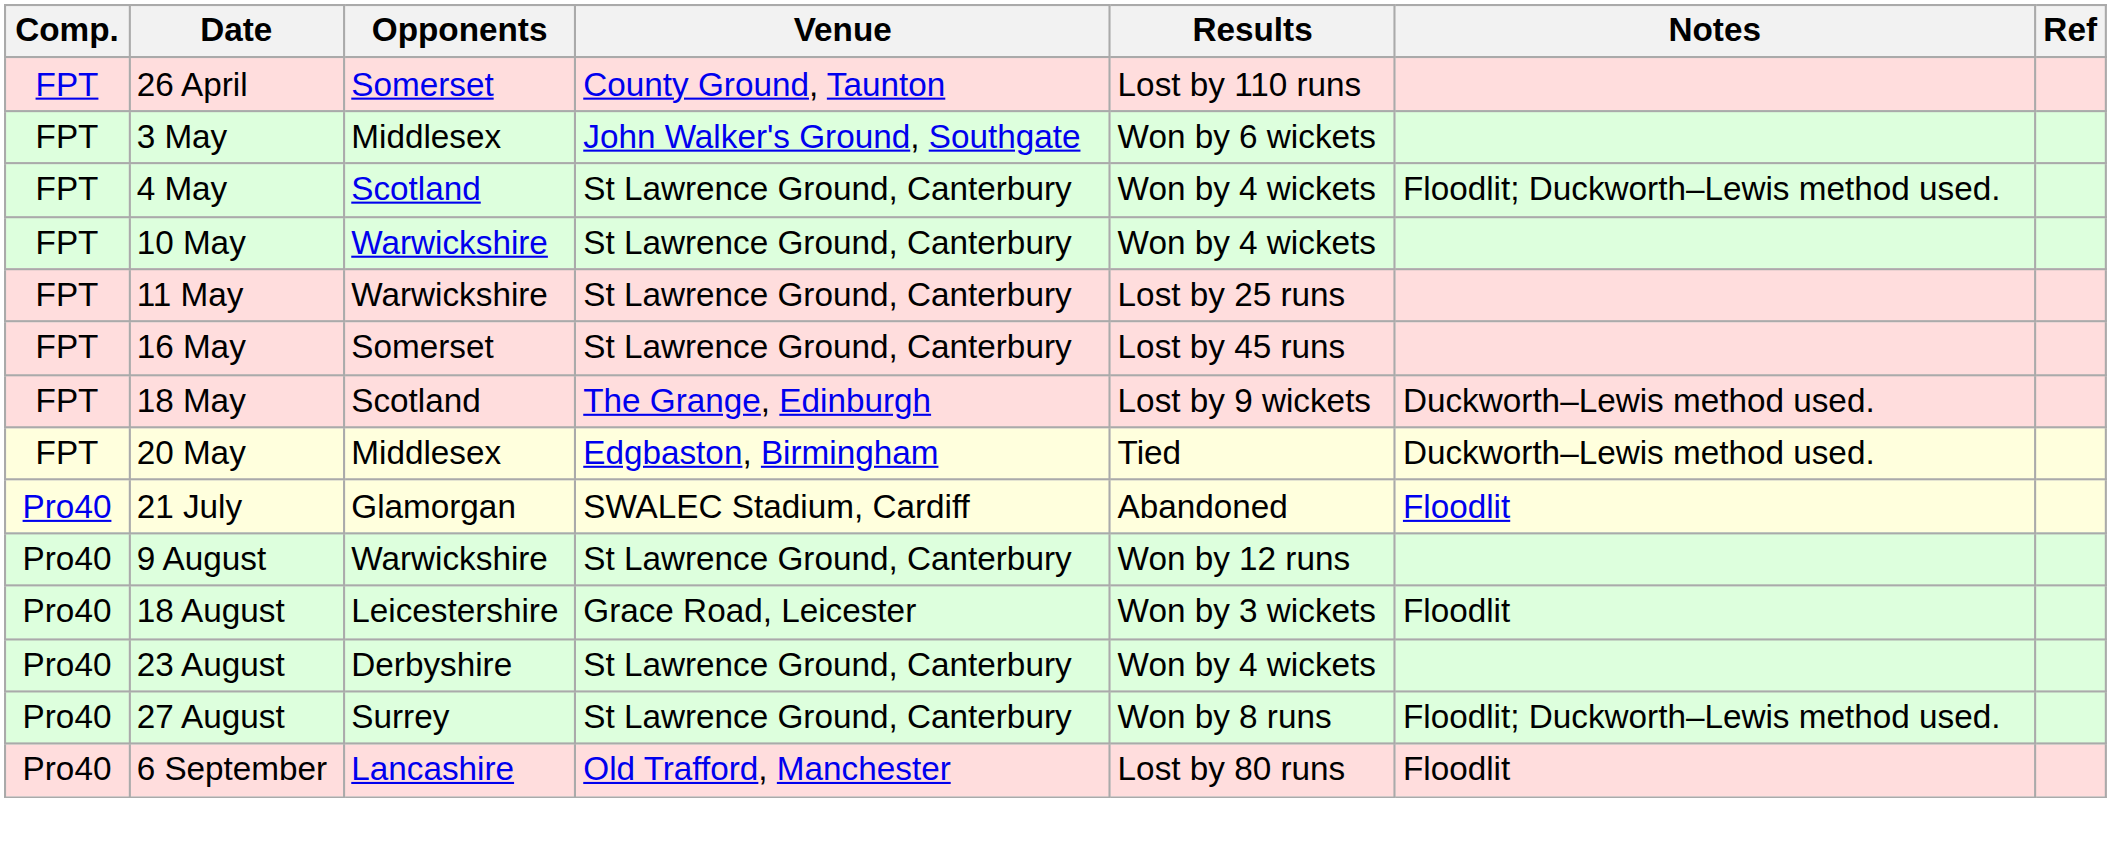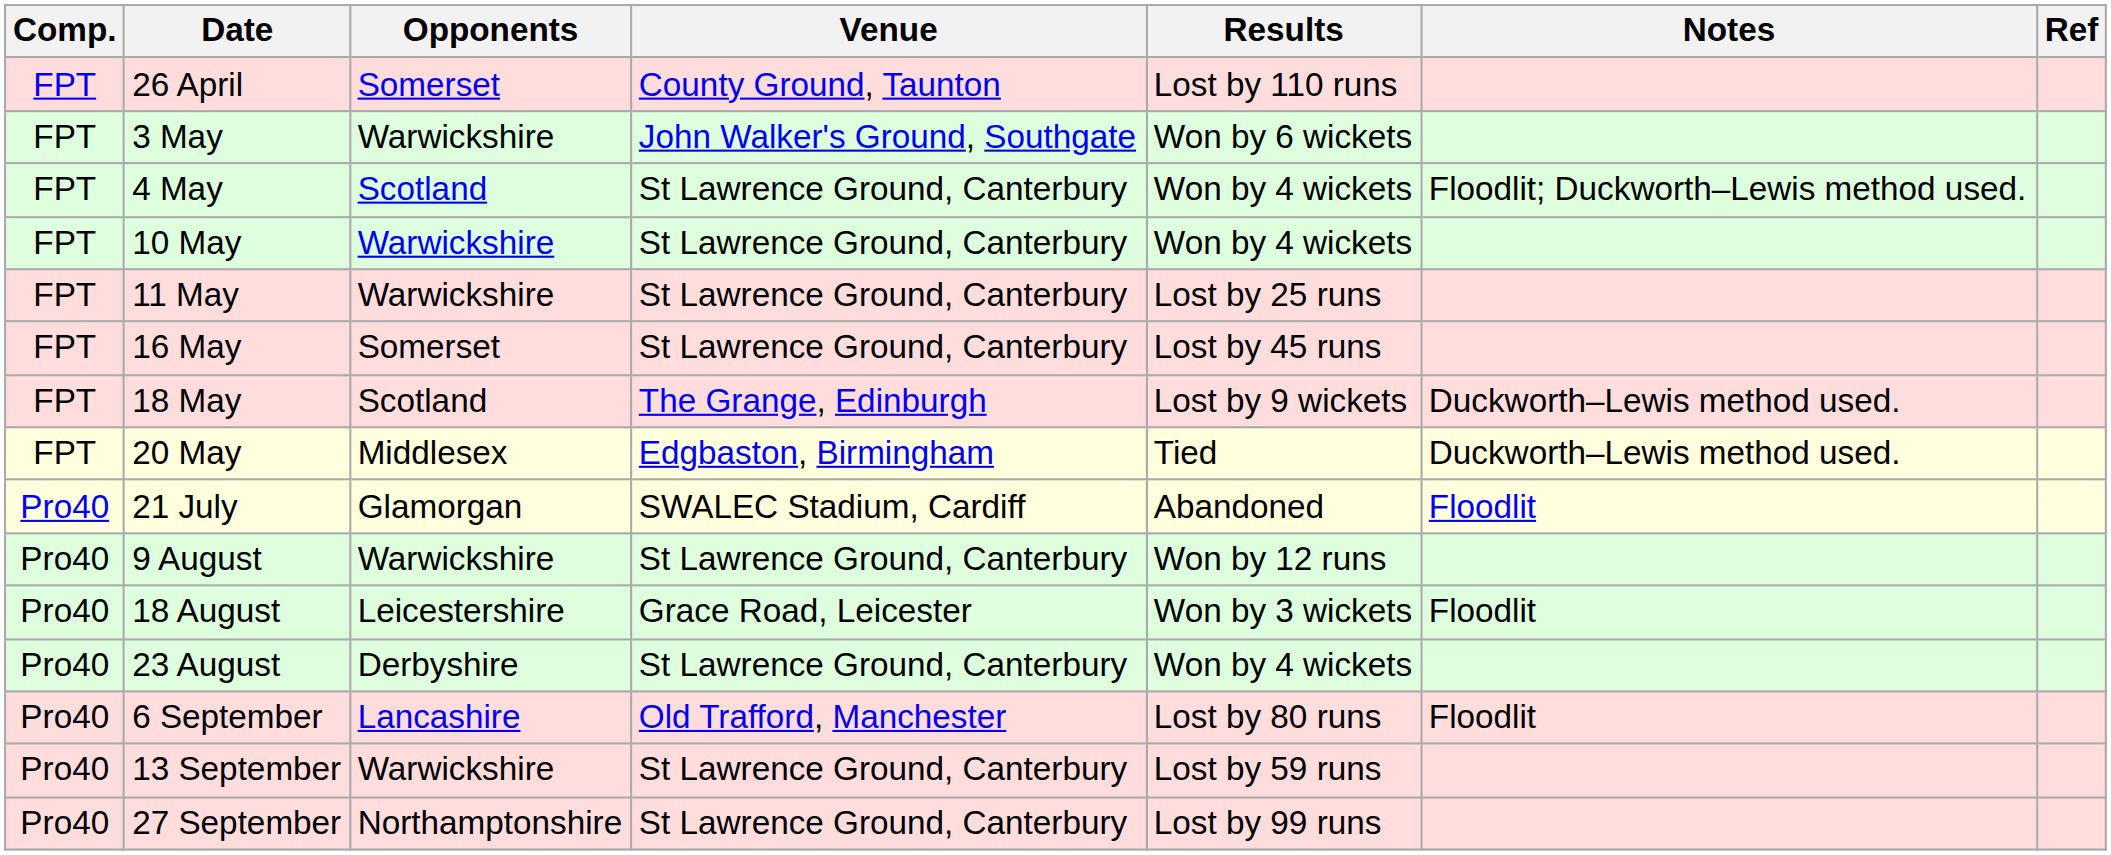3 May | Opponents: Middlesex -> Warwickshire
- row: Pro40 | 27 August | Surrey | St Lawrence Ground, Canterbury | Won by 8 runs | Floodlit; Duckworth–Lewis method used.
+ row: Pro40 | 13 September | Warwickshire | St Lawrence Ground, Canterbury | Lost by 59 runs
+ row: Pro40 | 27 September | Northamptonshire | St Lawrence Ground, Canterbury | Lost by 99 runs
